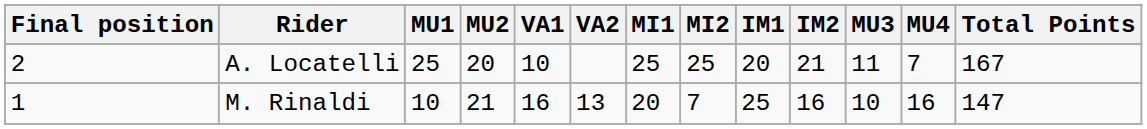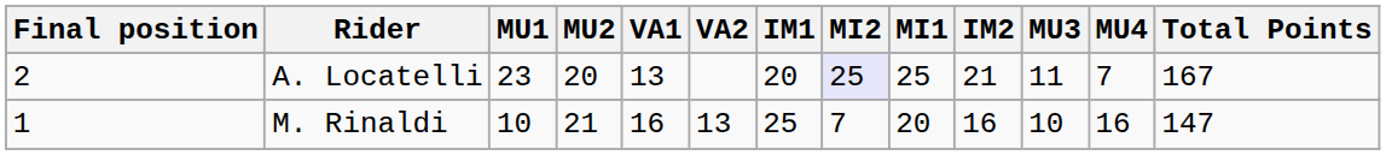columns swapped: MI1 <-> IM1
A. Locatelli | MU1: 25 -> 23
A. Locatelli | VA1: 10 -> 13
A. Locatelli | MI2: no background -> lavender background
